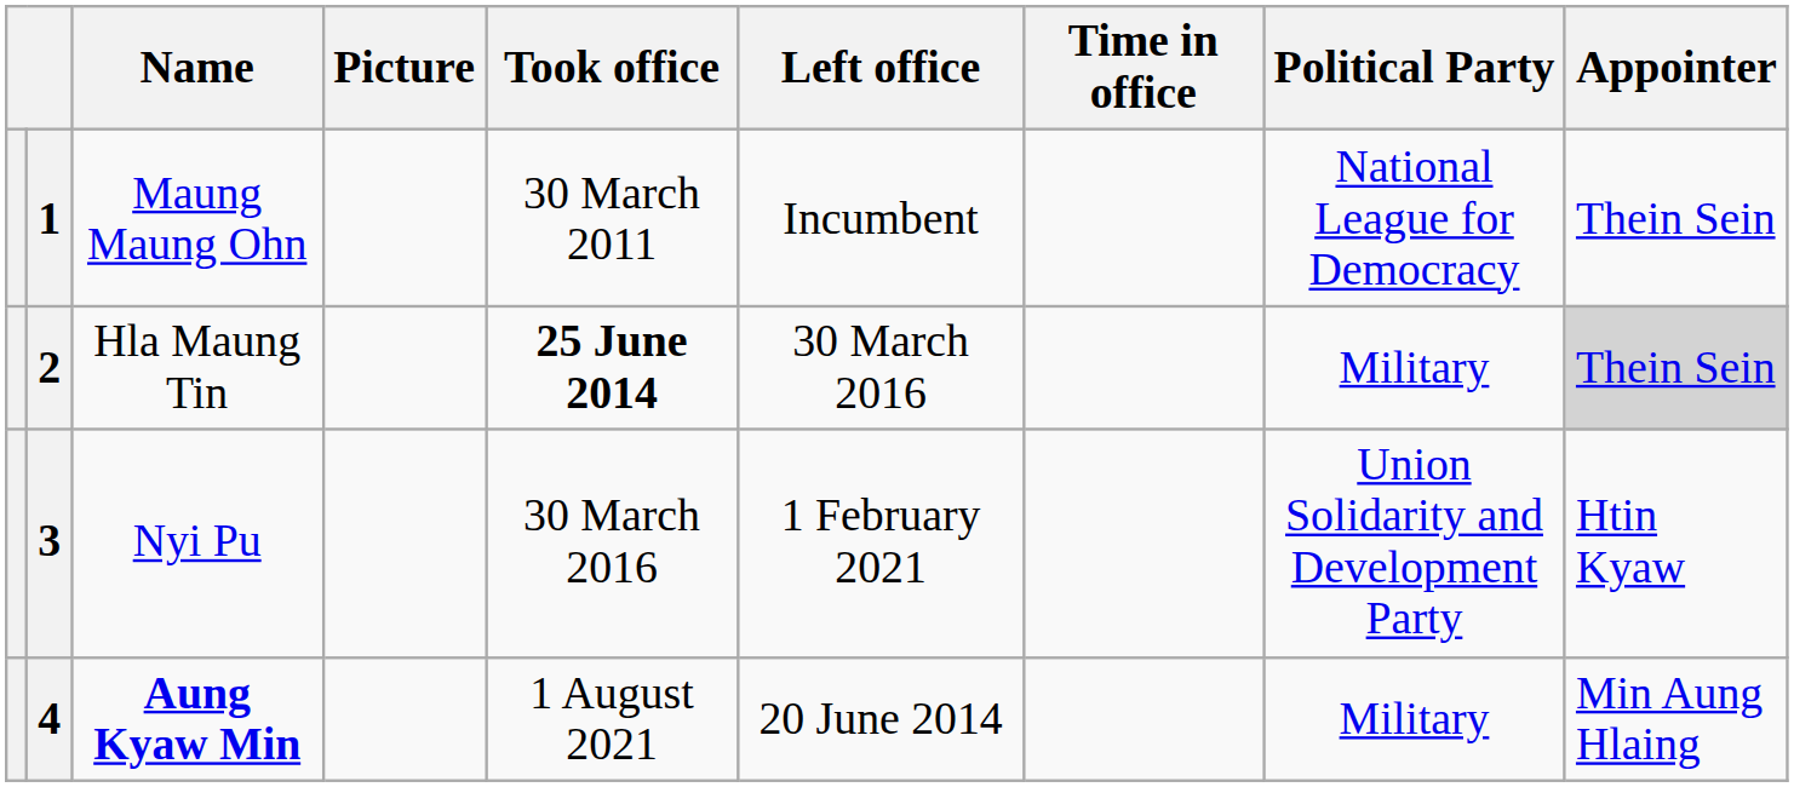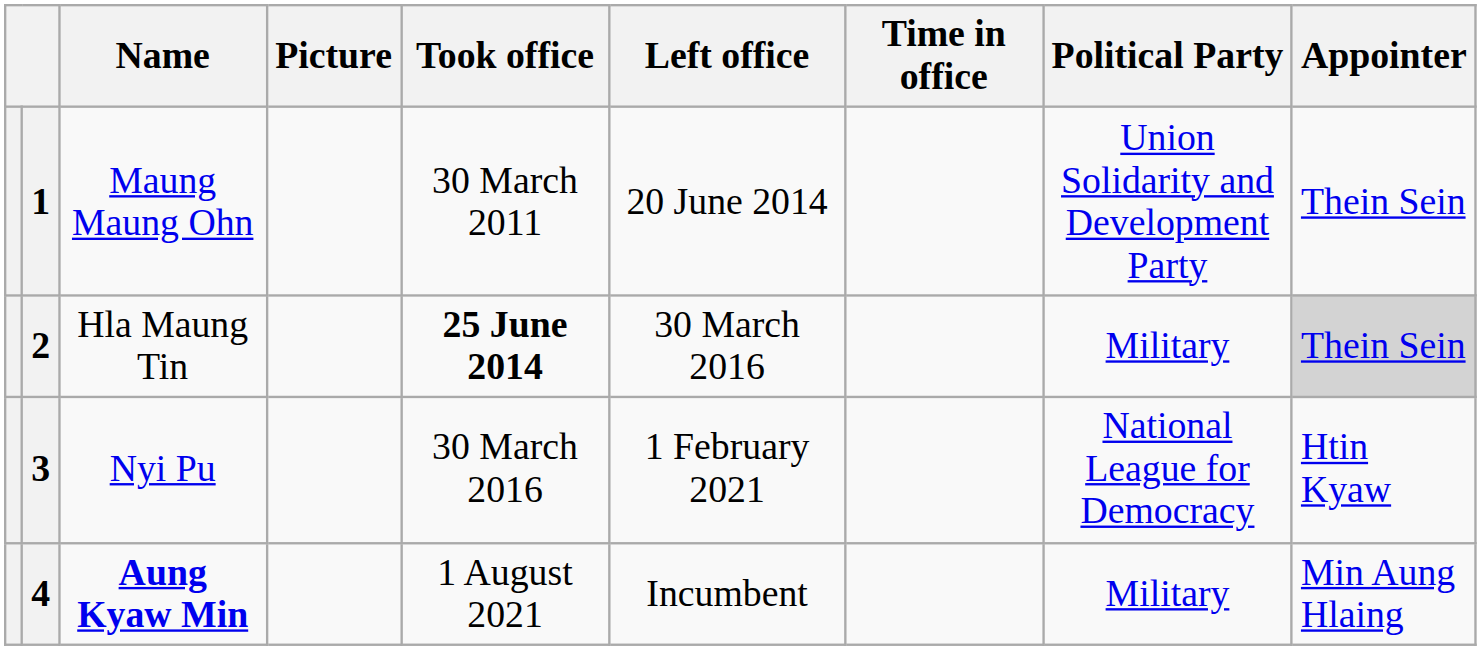1 | Left office: Incumbent -> 20 June 2014
1 | Political Party: National League for Democracy -> Union Solidarity and Development Party
3 | Political Party: Union Solidarity and Development Party -> National League for Democracy
4 | Left office: 20 June 2014 -> Incumbent
